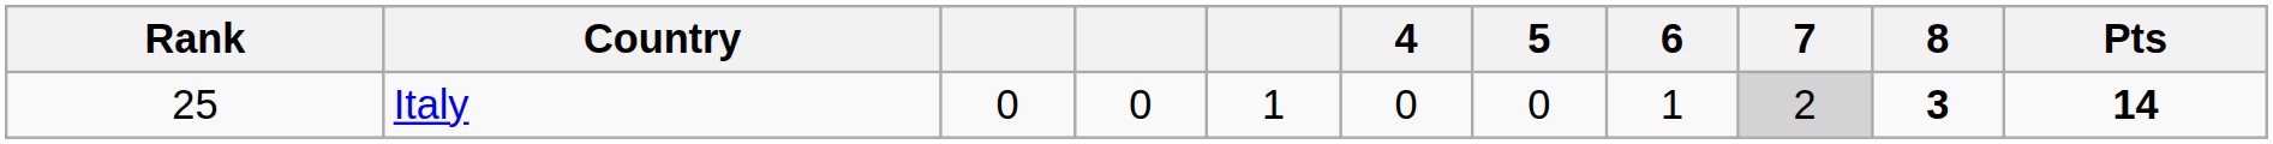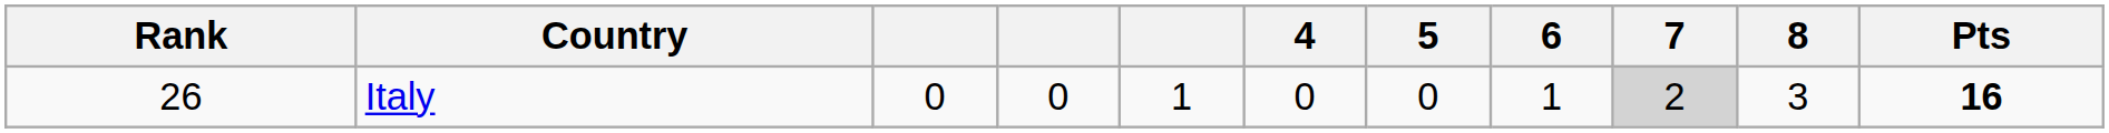Italy | Rank: 25 -> 26
Italy | 8: bold -> normal
Italy | Pts: 14 -> 16
